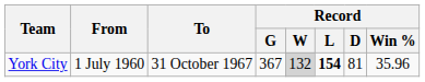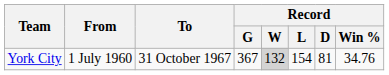York City | Record / L: bold -> normal
York City | Record / Win %: 35.96 -> 34.76
